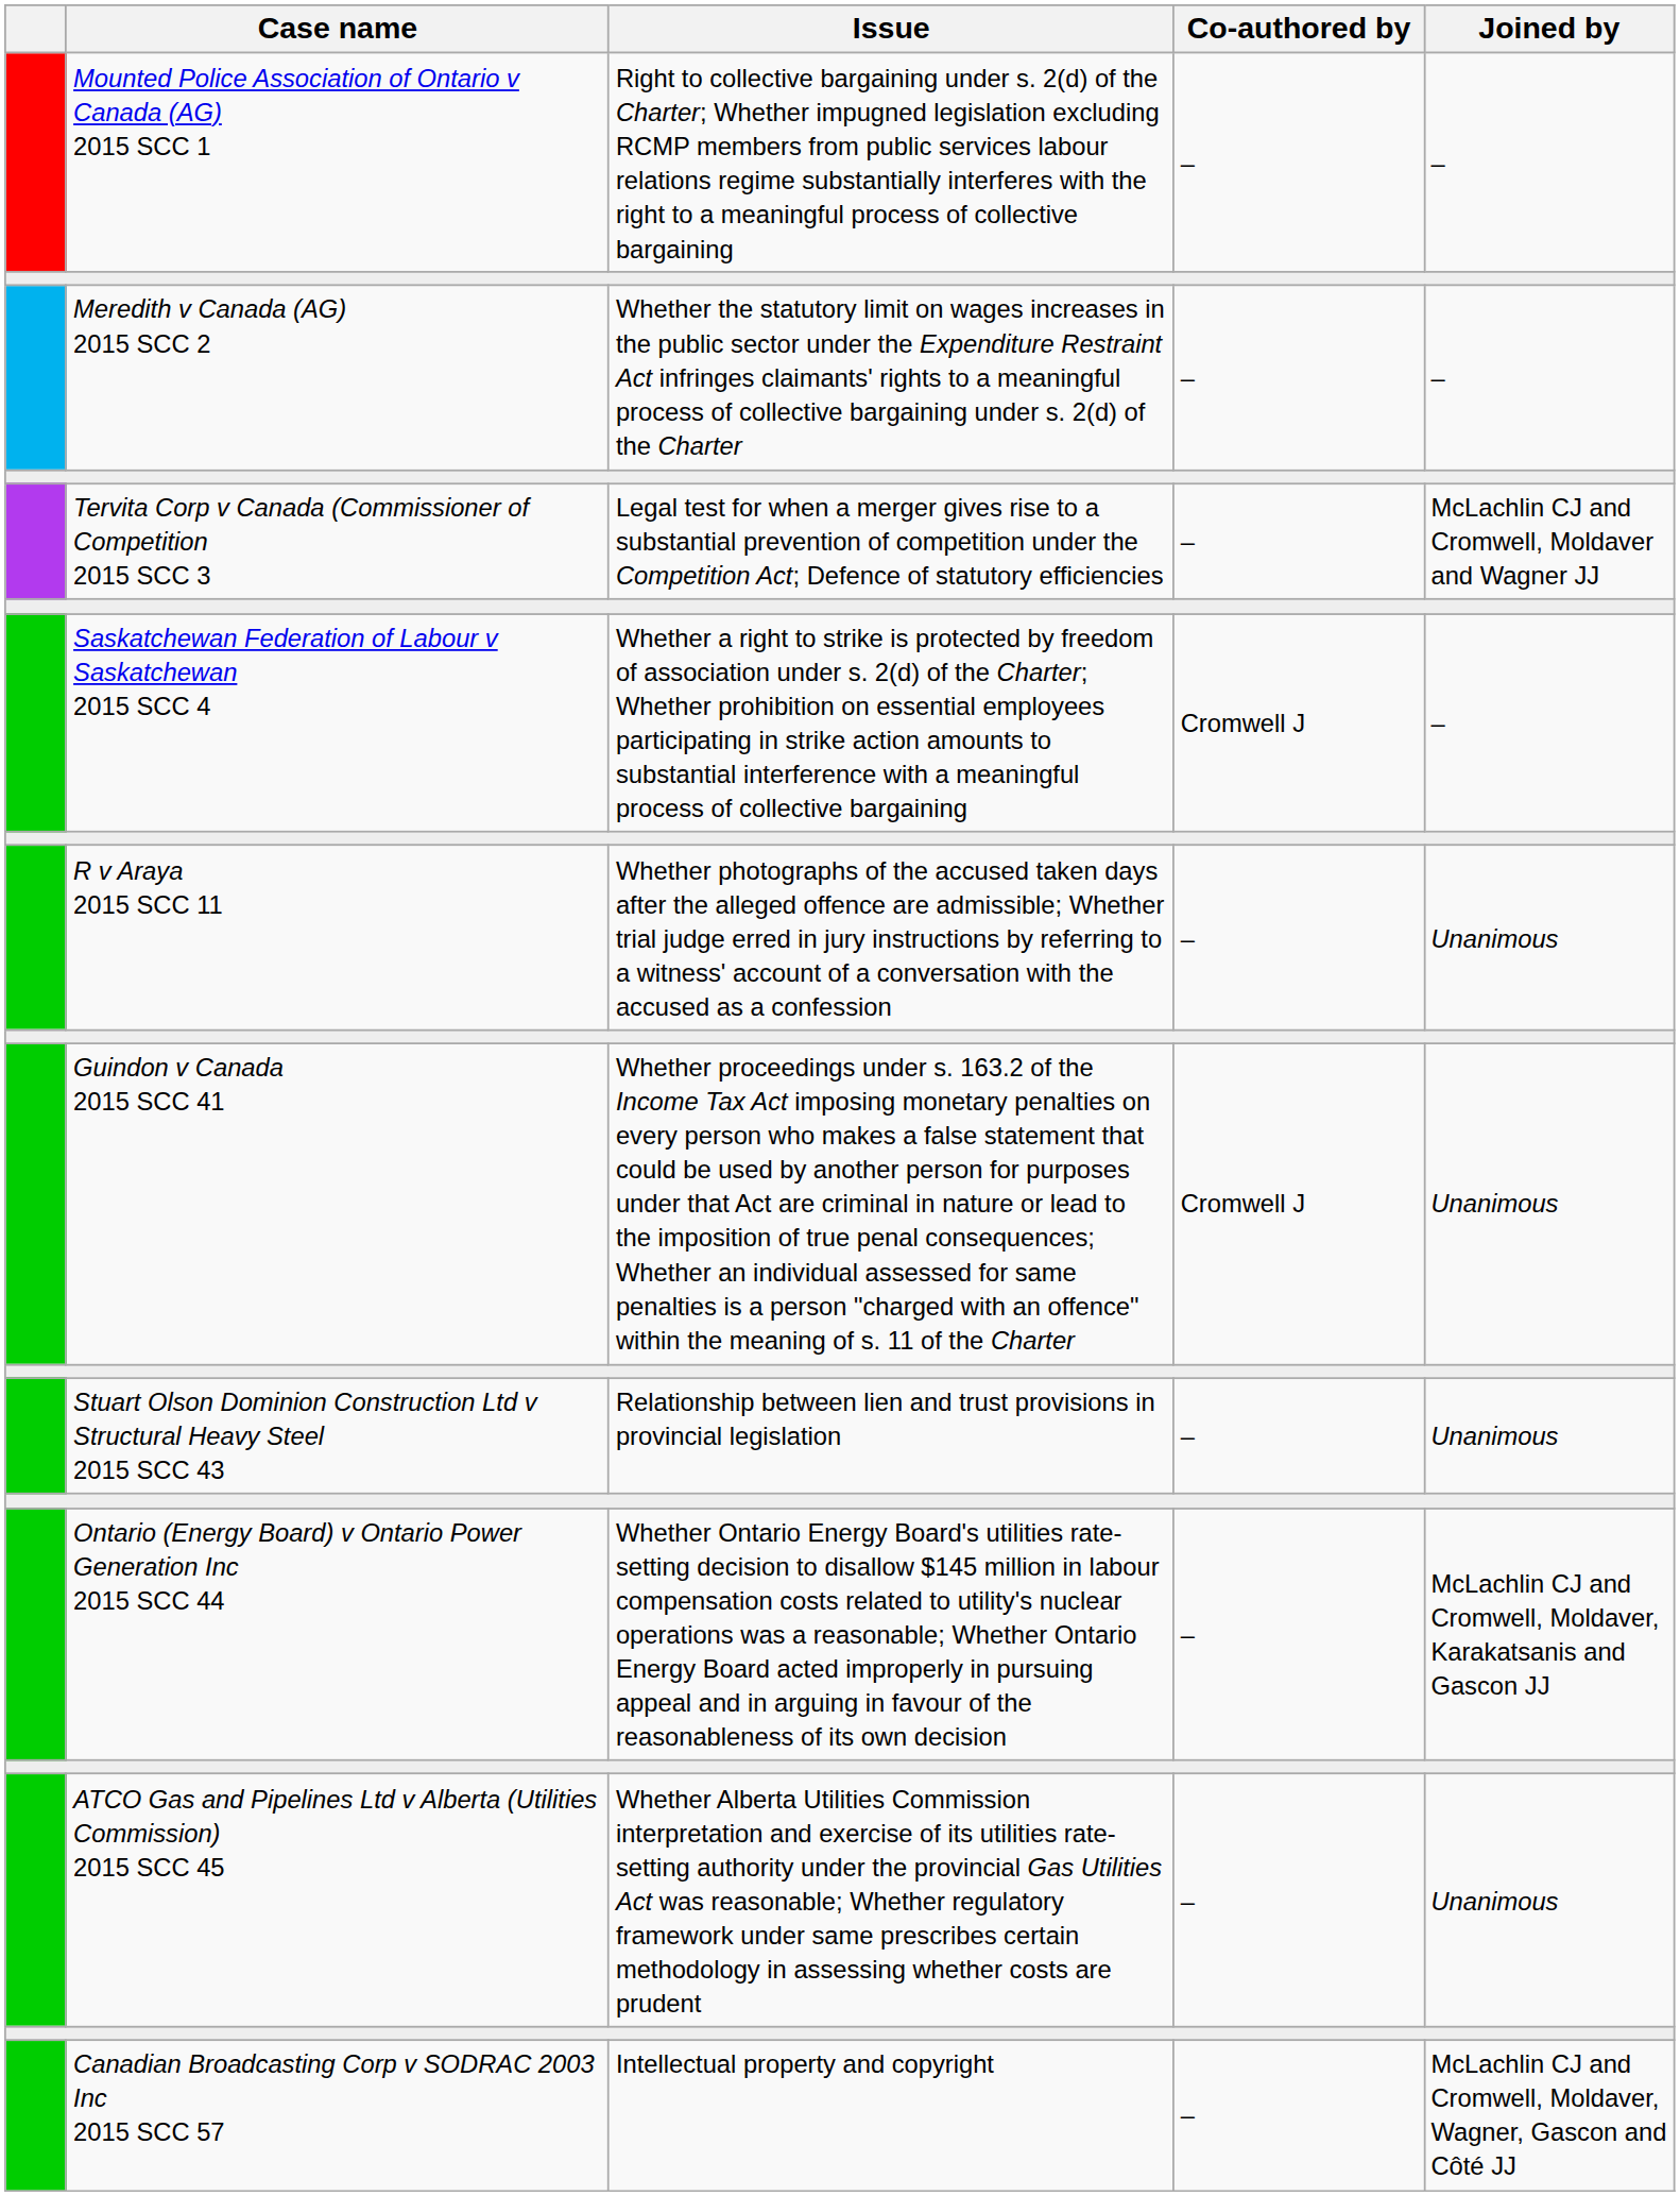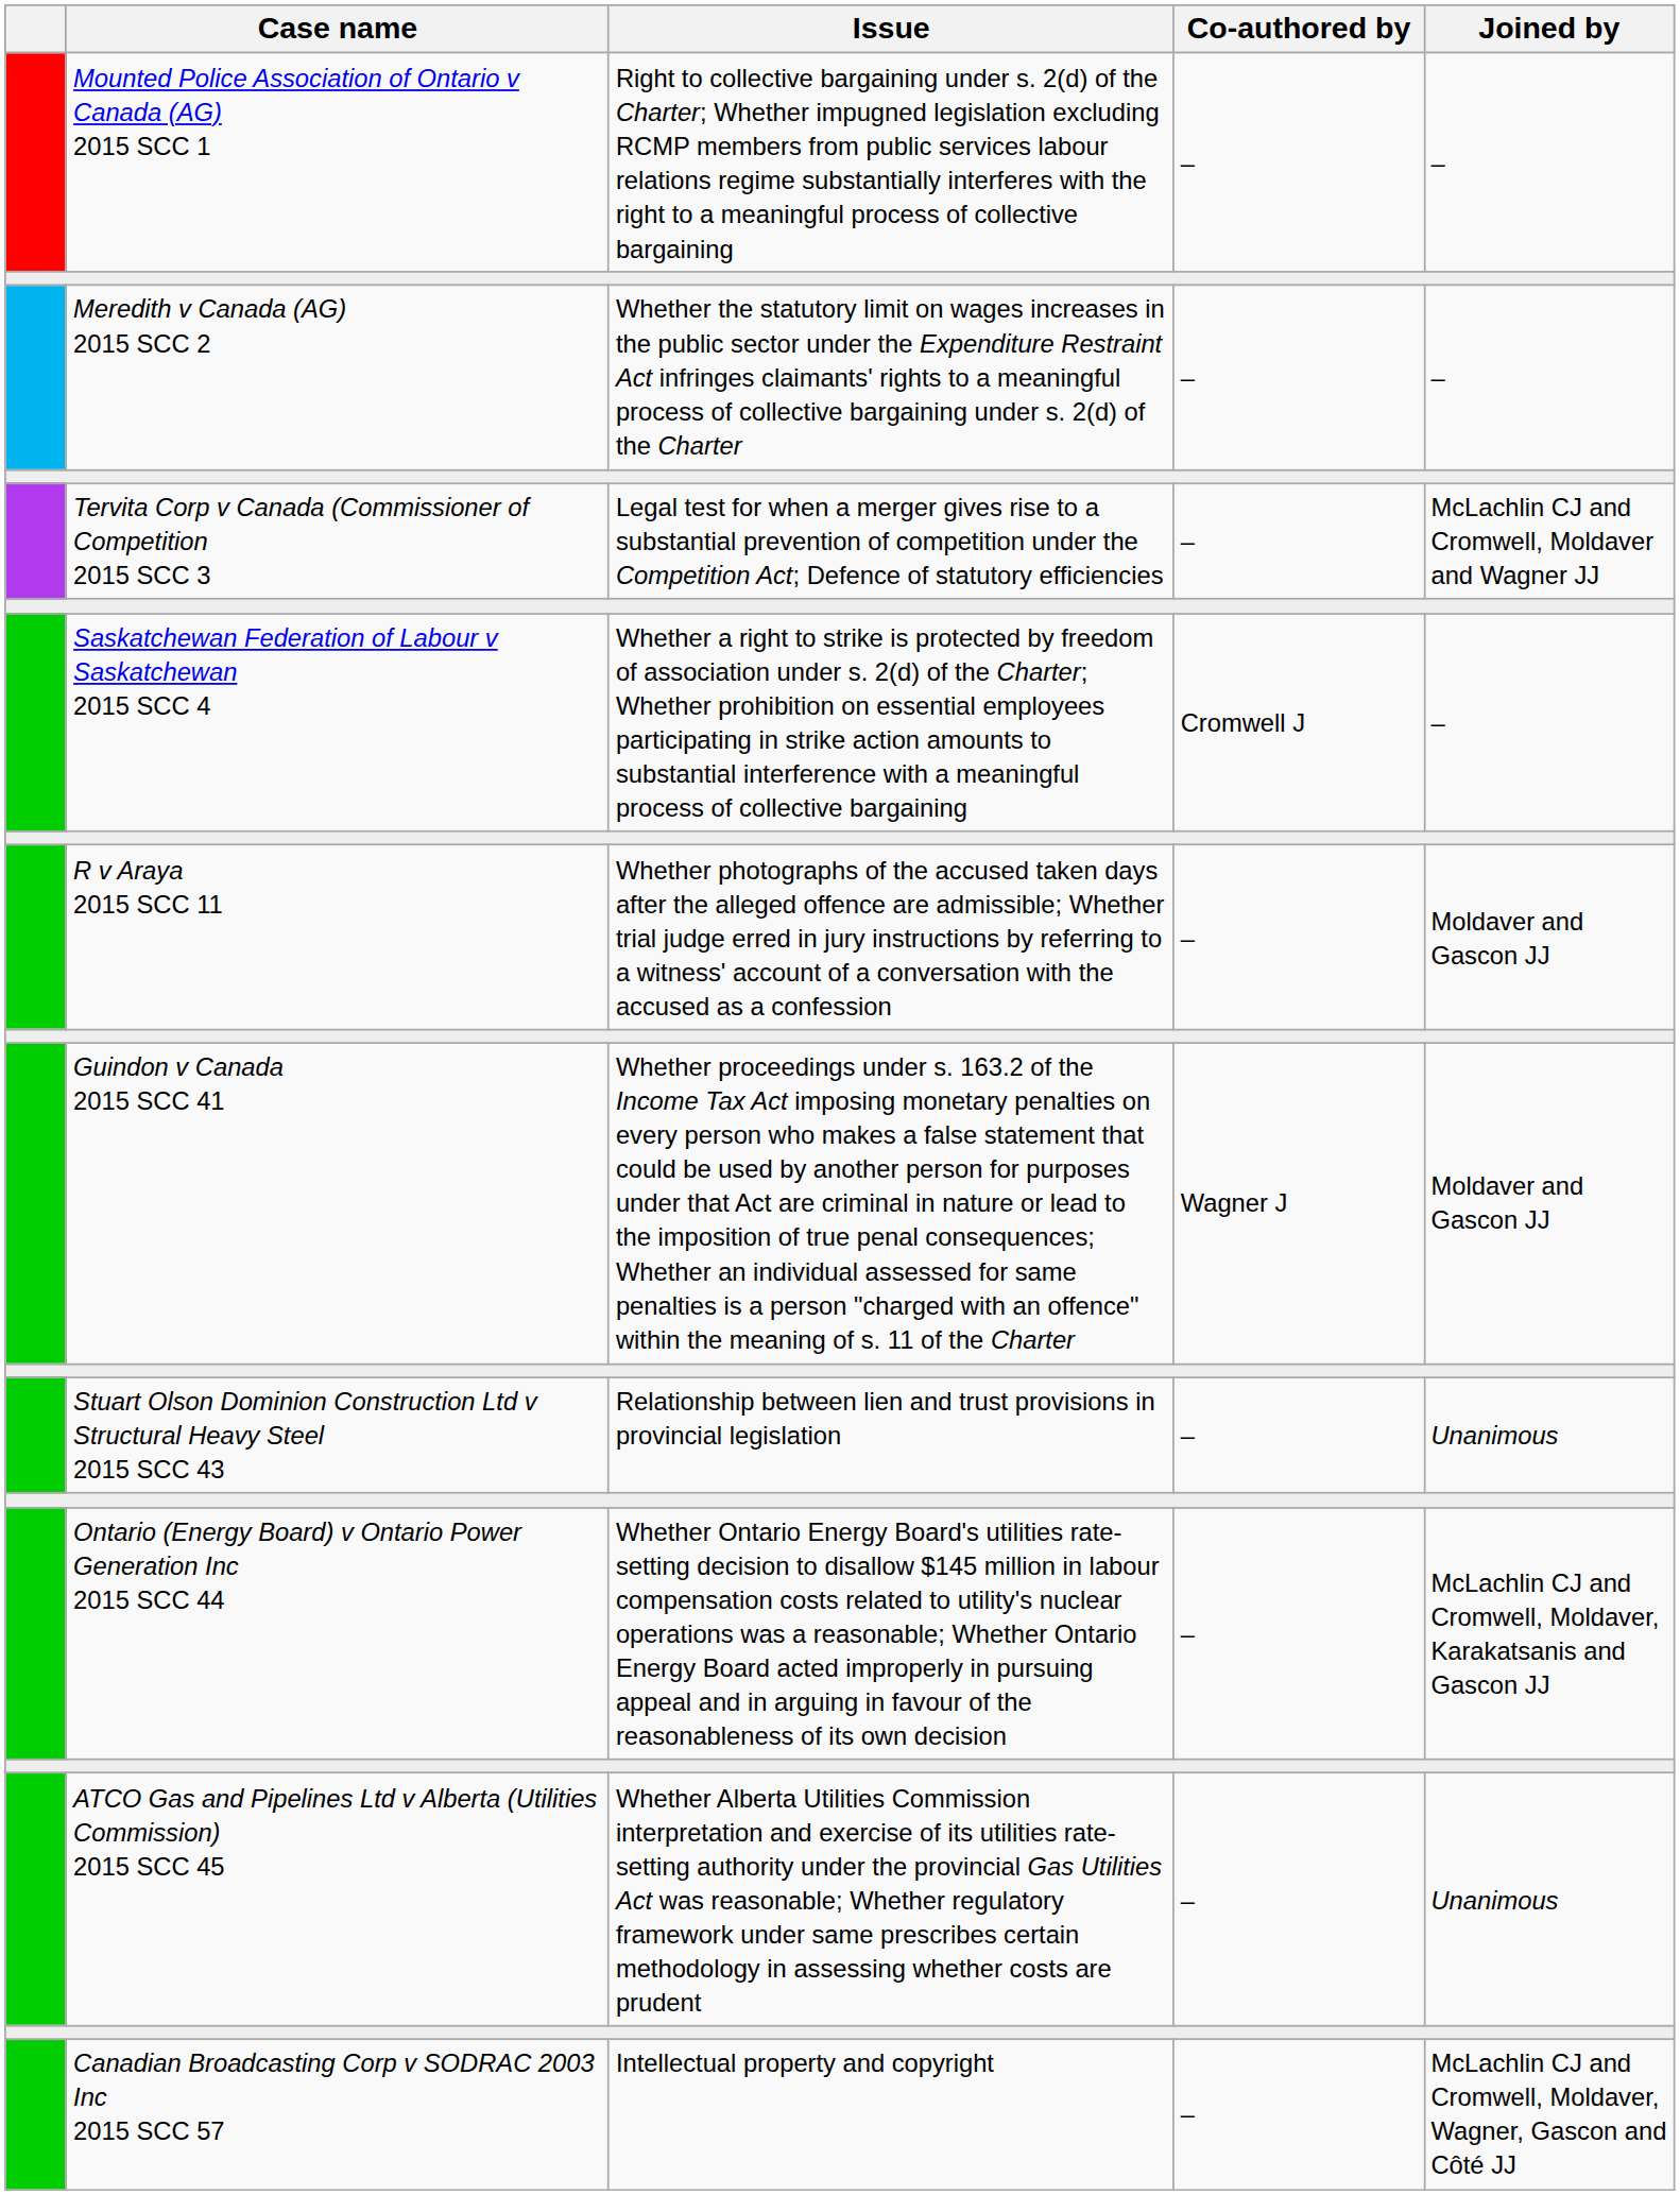R v Araya 2015 SCC 11 | Joined by: Unanimous -> Moldaver and Gascon JJ
Guindon v Canada 2015 SCC 41 | Co-authored by: Cromwell J -> Wagner J
Guindon v Canada 2015 SCC 41 | Joined by: Unanimous -> Moldaver and Gascon JJ
